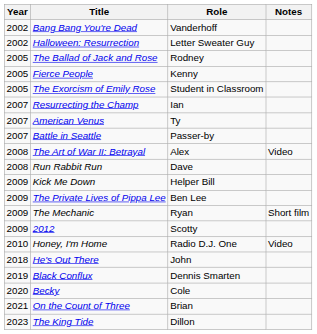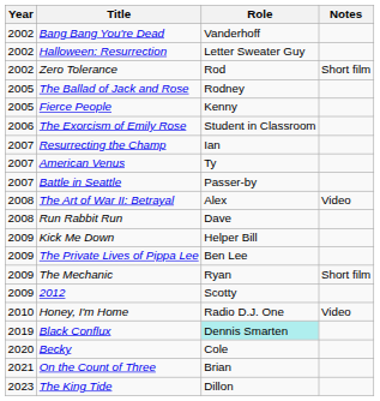+ row: 2002 | Zero Tolerance | Rod | Short film
The Exorcism of Emily Rose | Year: 2005 -> 2006
- row: 2018 | He's Out There | John
Black Conflux | Role: no background -> paleturquoise background
